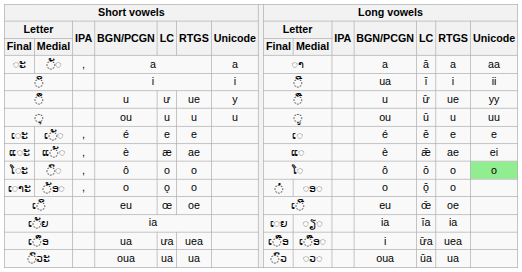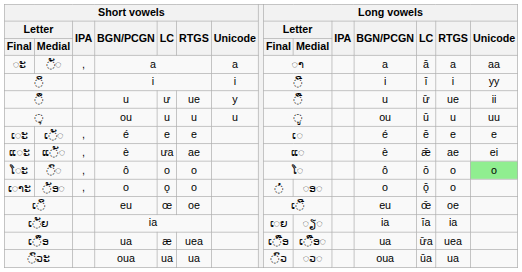◌ິ | Long vowels / BGN/PCGN: ua -> i
◌ິ | Long vowels / Unicode: ii -> yy
◌ຶ | Long vowels / Unicode: yy -> ii
ແ◌ະ | Short vowels / LC: æ -> ưa
ເ◌ຶອ | Short vowels / LC: ưa -> æ
ເ◌ຶອ | Long vowels / BGN/PCGN: i -> ua
